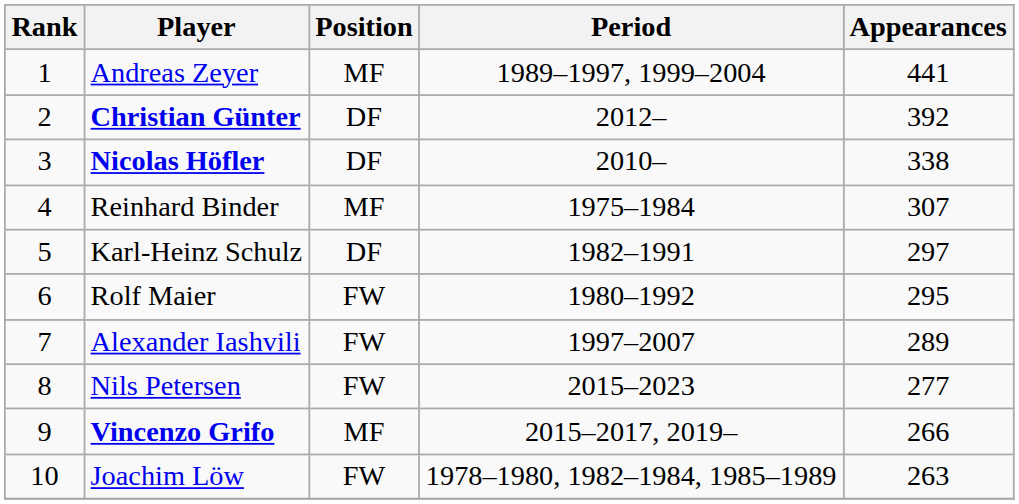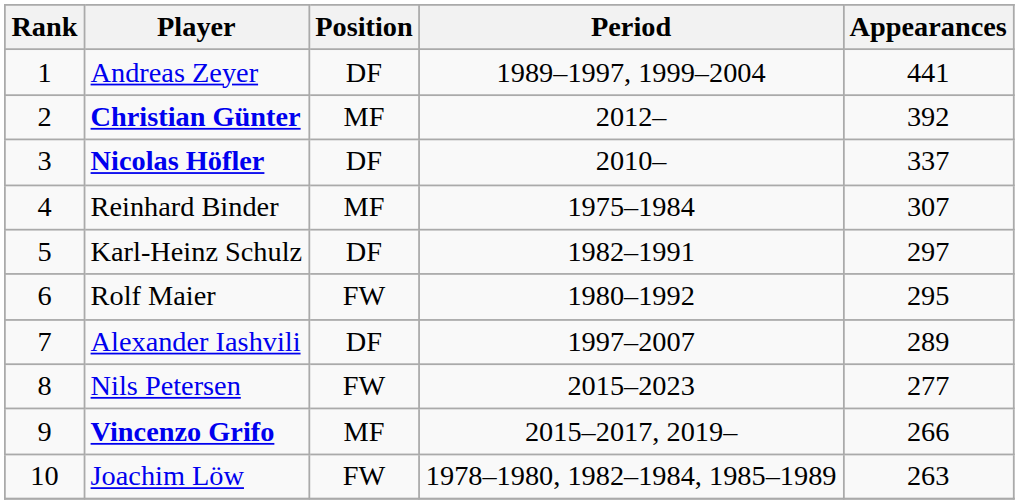Andreas Zeyer | Position: MF -> DF
Christian Günter | Position: DF -> MF
Nicolas Höfler | Appearances: 338 -> 337
Alexander Iashvili | Position: FW -> DF
